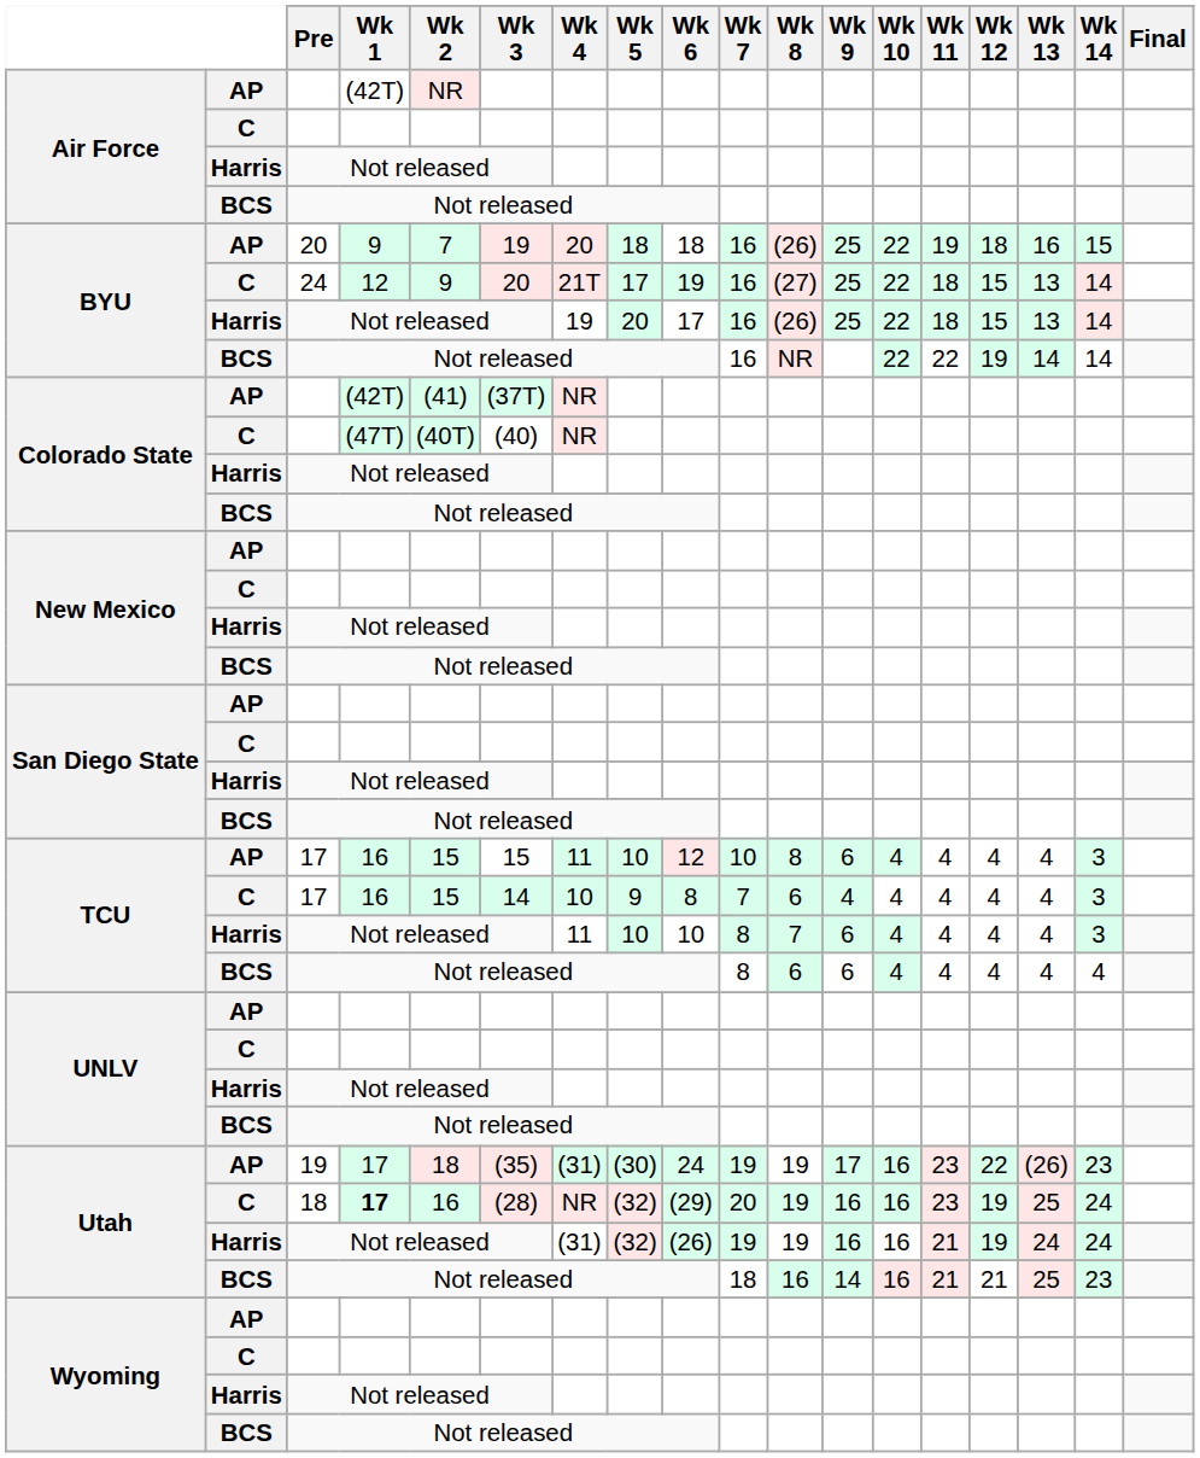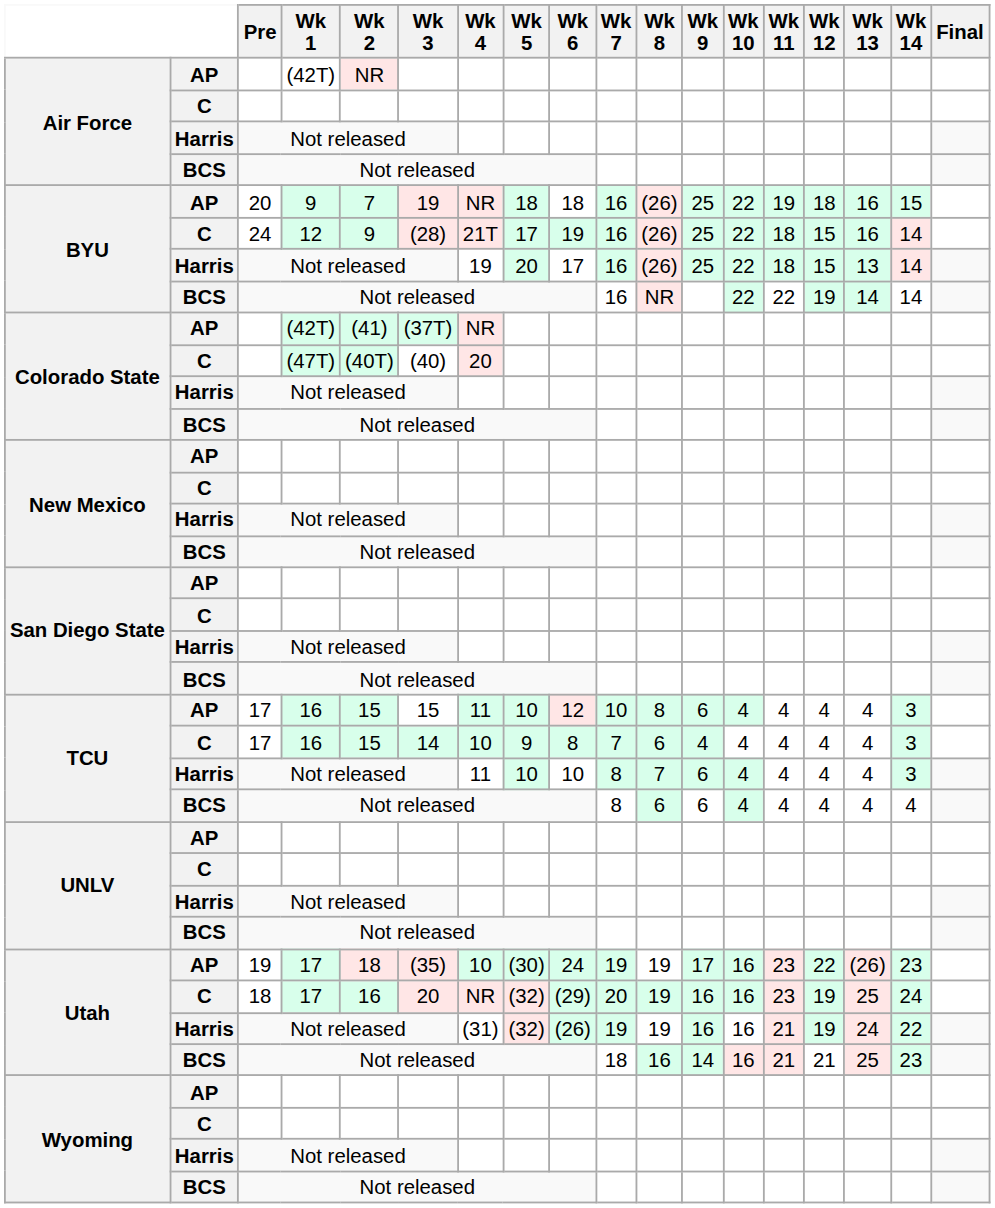BYU / AP | Wk 4: 20 -> NR
BYU / C | Wk 3: 20 -> (28)
BYU / C | Wk 8: (27) -> (26)
BYU / C | Wk 13: 13 -> 16
Colorado State / C | Wk 4: NR -> 20
Utah / AP | Wk 4: (31) -> 10
Utah / C | Wk 1: bold -> normal
Utah / C | Wk 3: (28) -> 20
Utah / Harris | Wk 14: 24 -> 22
